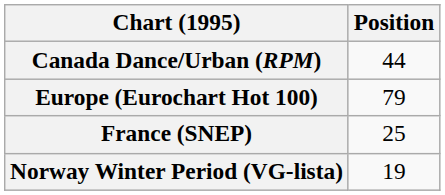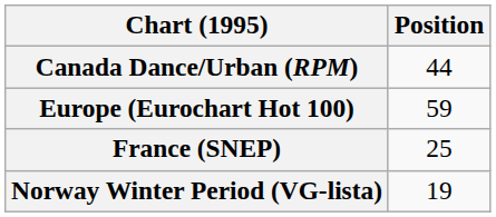Europe (Eurochart Hot 100) | Position: 79 -> 59
